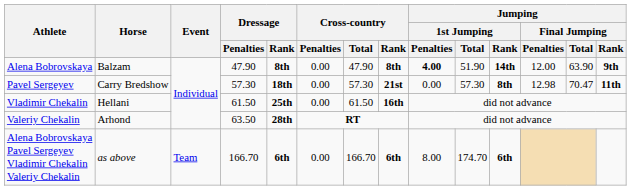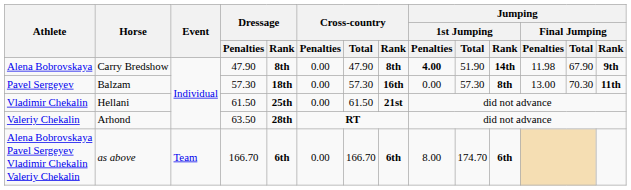Alena Bobrovskaya | Horse: Balzam -> Carry Bredshow
Alena Bobrovskaya | Jumping / Final Jumping / Penalties: 12.00 -> 11.98
Alena Bobrovskaya | Jumping / Final Jumping / Total: 63.90 -> 67.90
Pavel Sergeyev | Horse: Carry Bredshow -> Balzam
Pavel Sergeyev | Cross-country / Rank: 21st -> 16th
Pavel Sergeyev | Jumping / Final Jumping / Penalties: 12.98 -> 13.00
Pavel Sergeyev | Jumping / Final Jumping / Total: 70.47 -> 70.30
Vladimir Chekalin | Cross-country / Rank: 16th -> 21st
